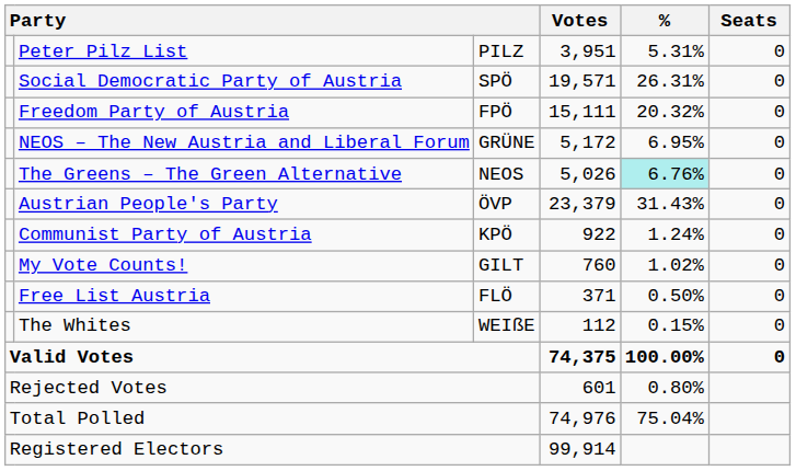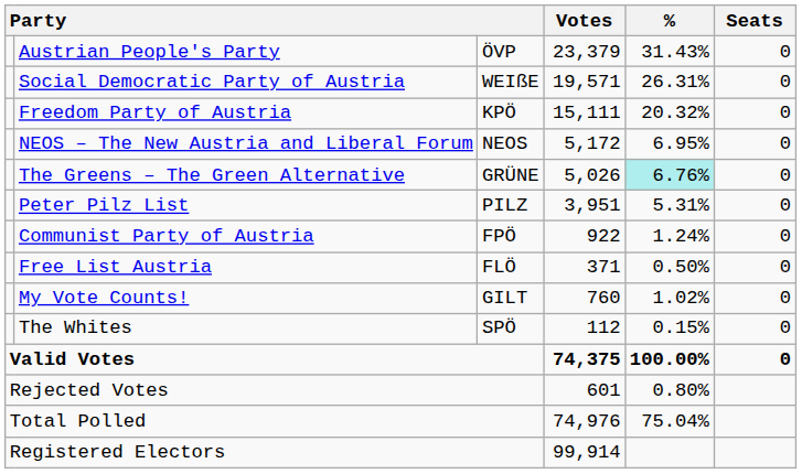rows swapped: Austrian People's Party <-> Peter Pilz List
Social Democratic Party of Austria | column 3: SPÖ -> WEIßE
Freedom Party of Austria | column 3: FPÖ -> KPÖ
NEOS – The New Austria and Liberal Forum | column 3: GRÜNE -> NEOS
The Greens – The Green Alternative | column 3: NEOS -> GRÜNE
Communist Party of Austria | column 3: KPÖ -> FPÖ
rows swapped: My Vote Counts! <-> Free List Austria
The Whites | column 3: WEIßE -> SPÖ
